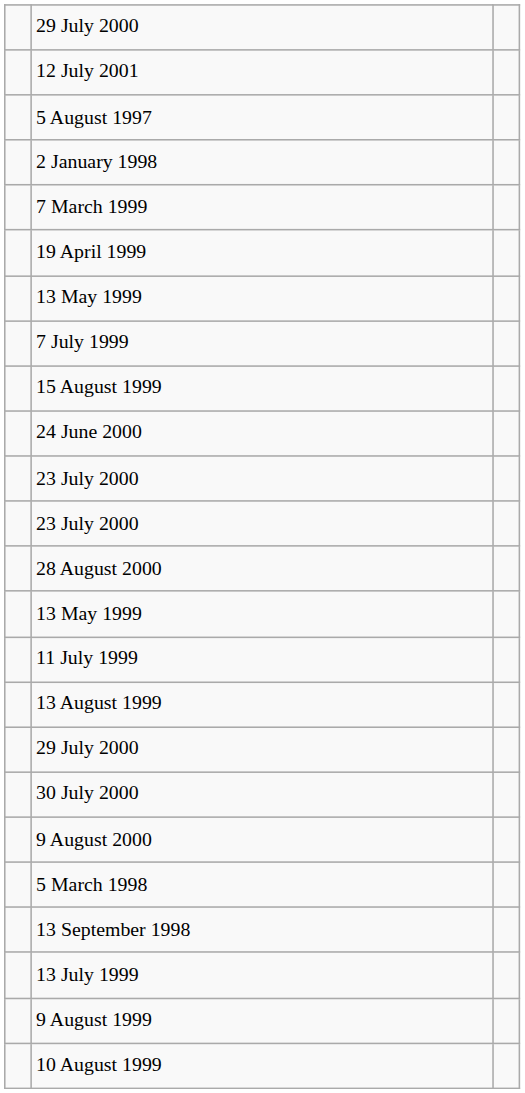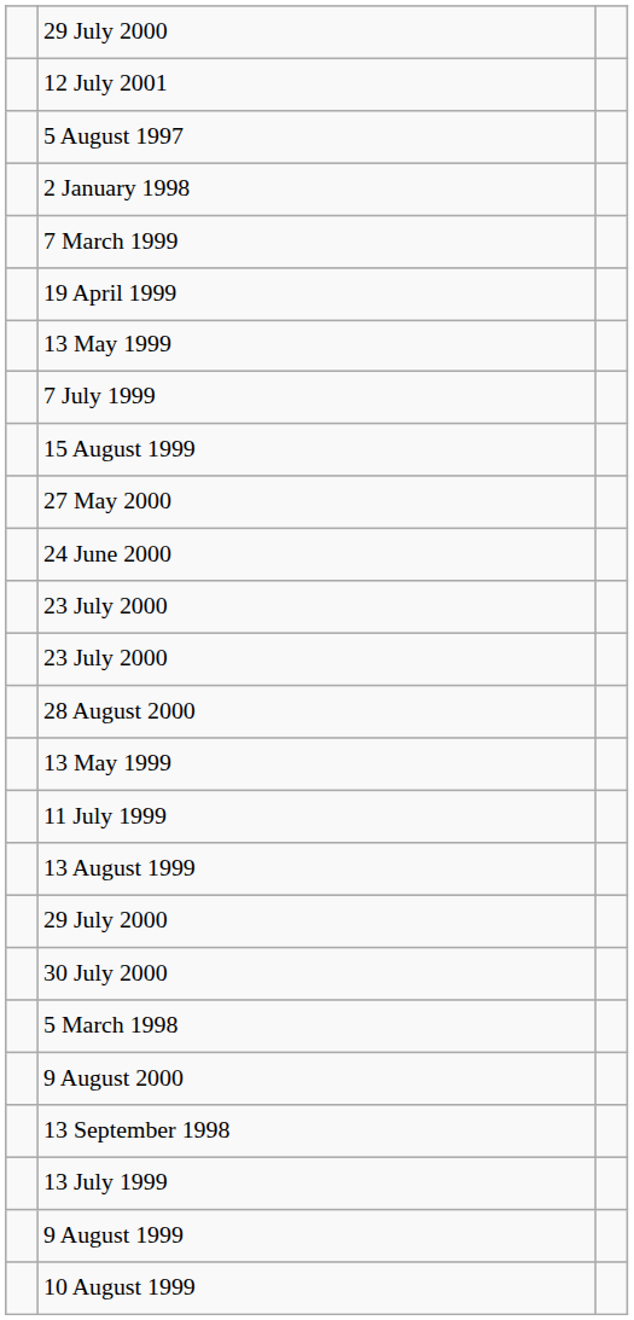+ row: 27 May 2000
rows swapped: 9 August 2000 <-> 5 March 1998
